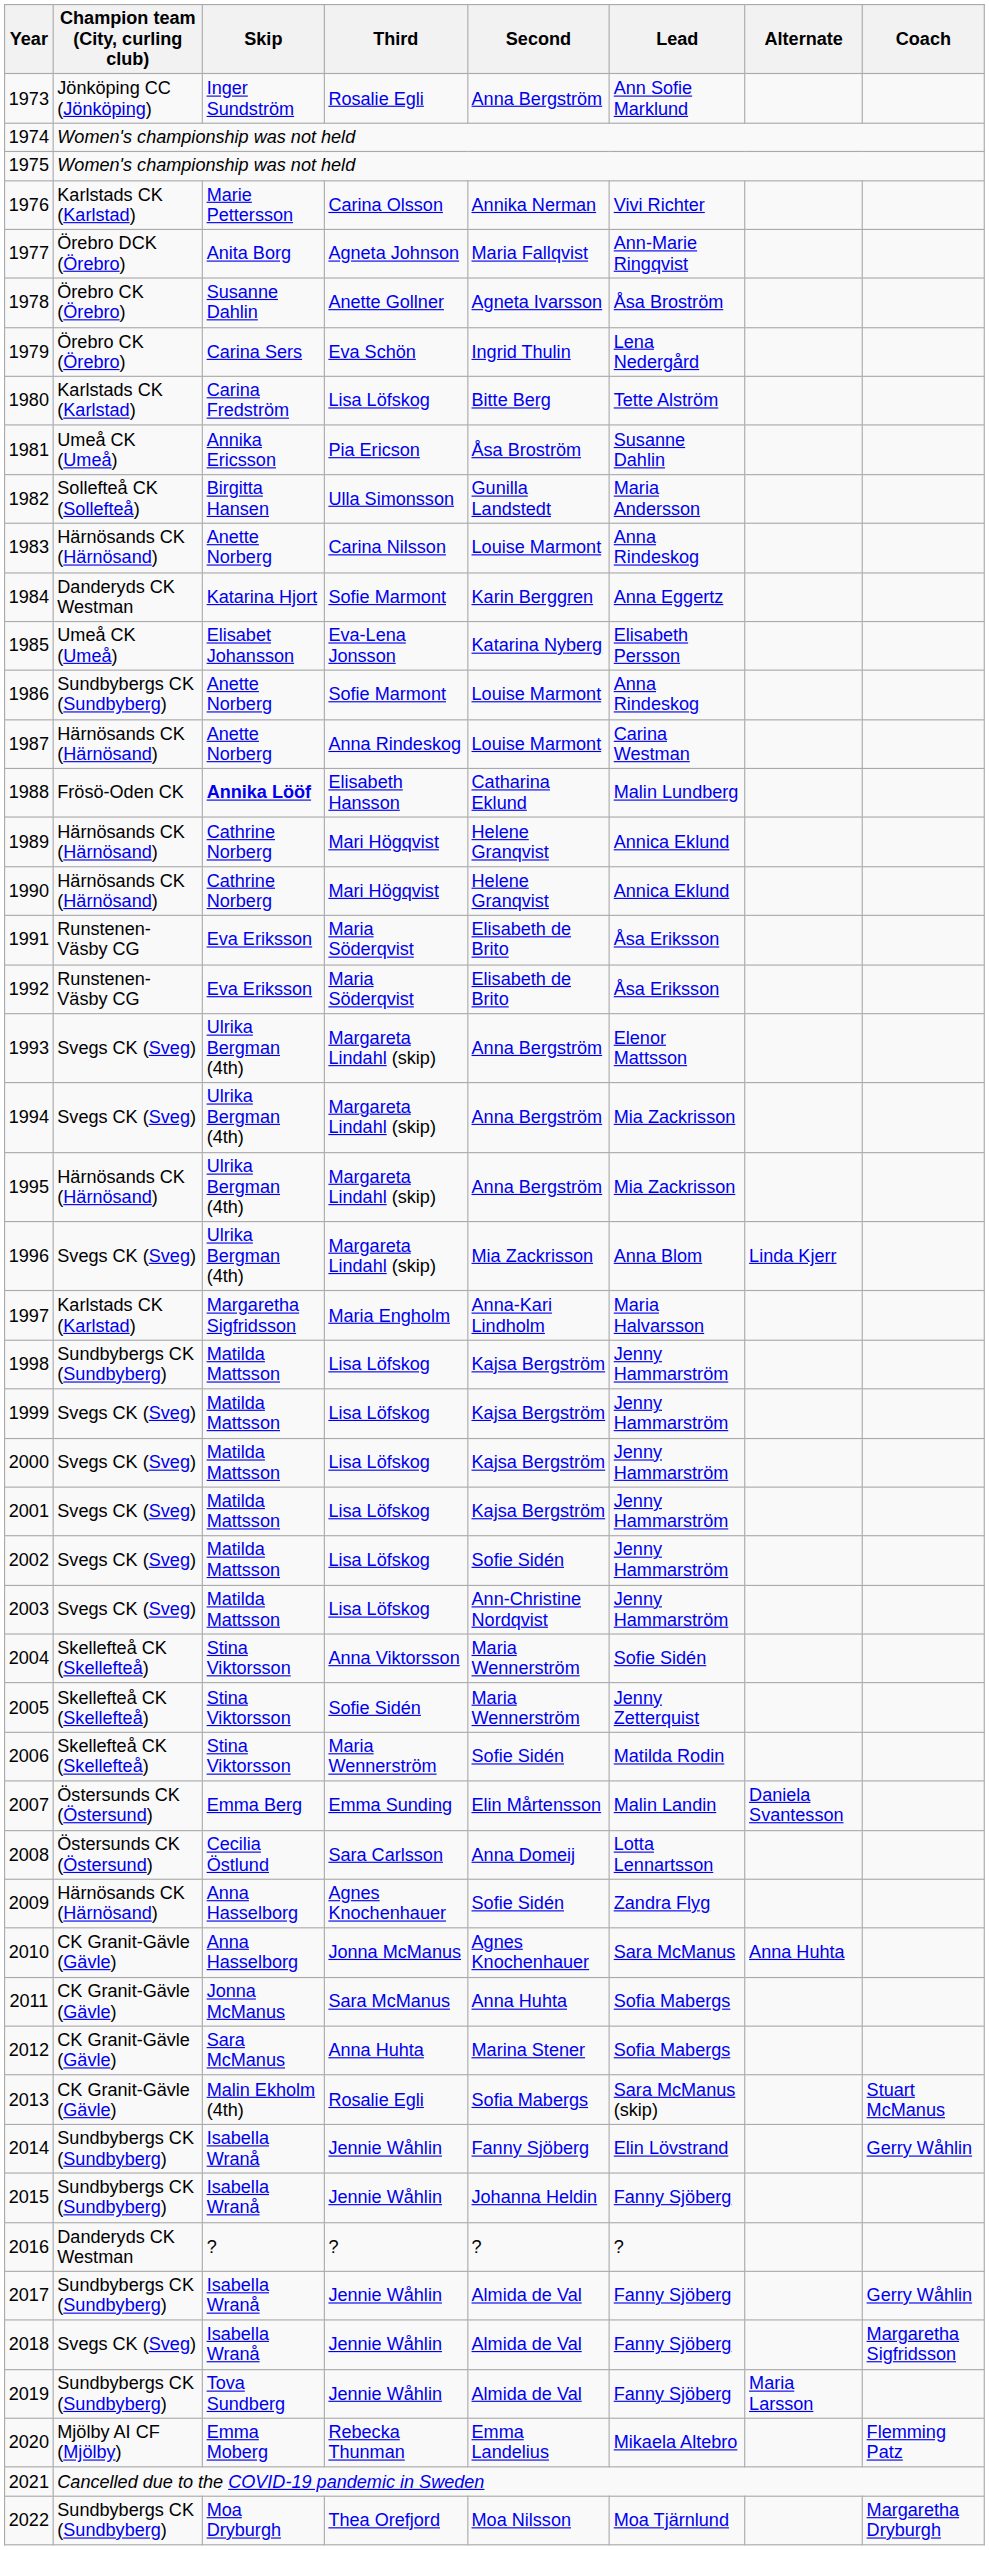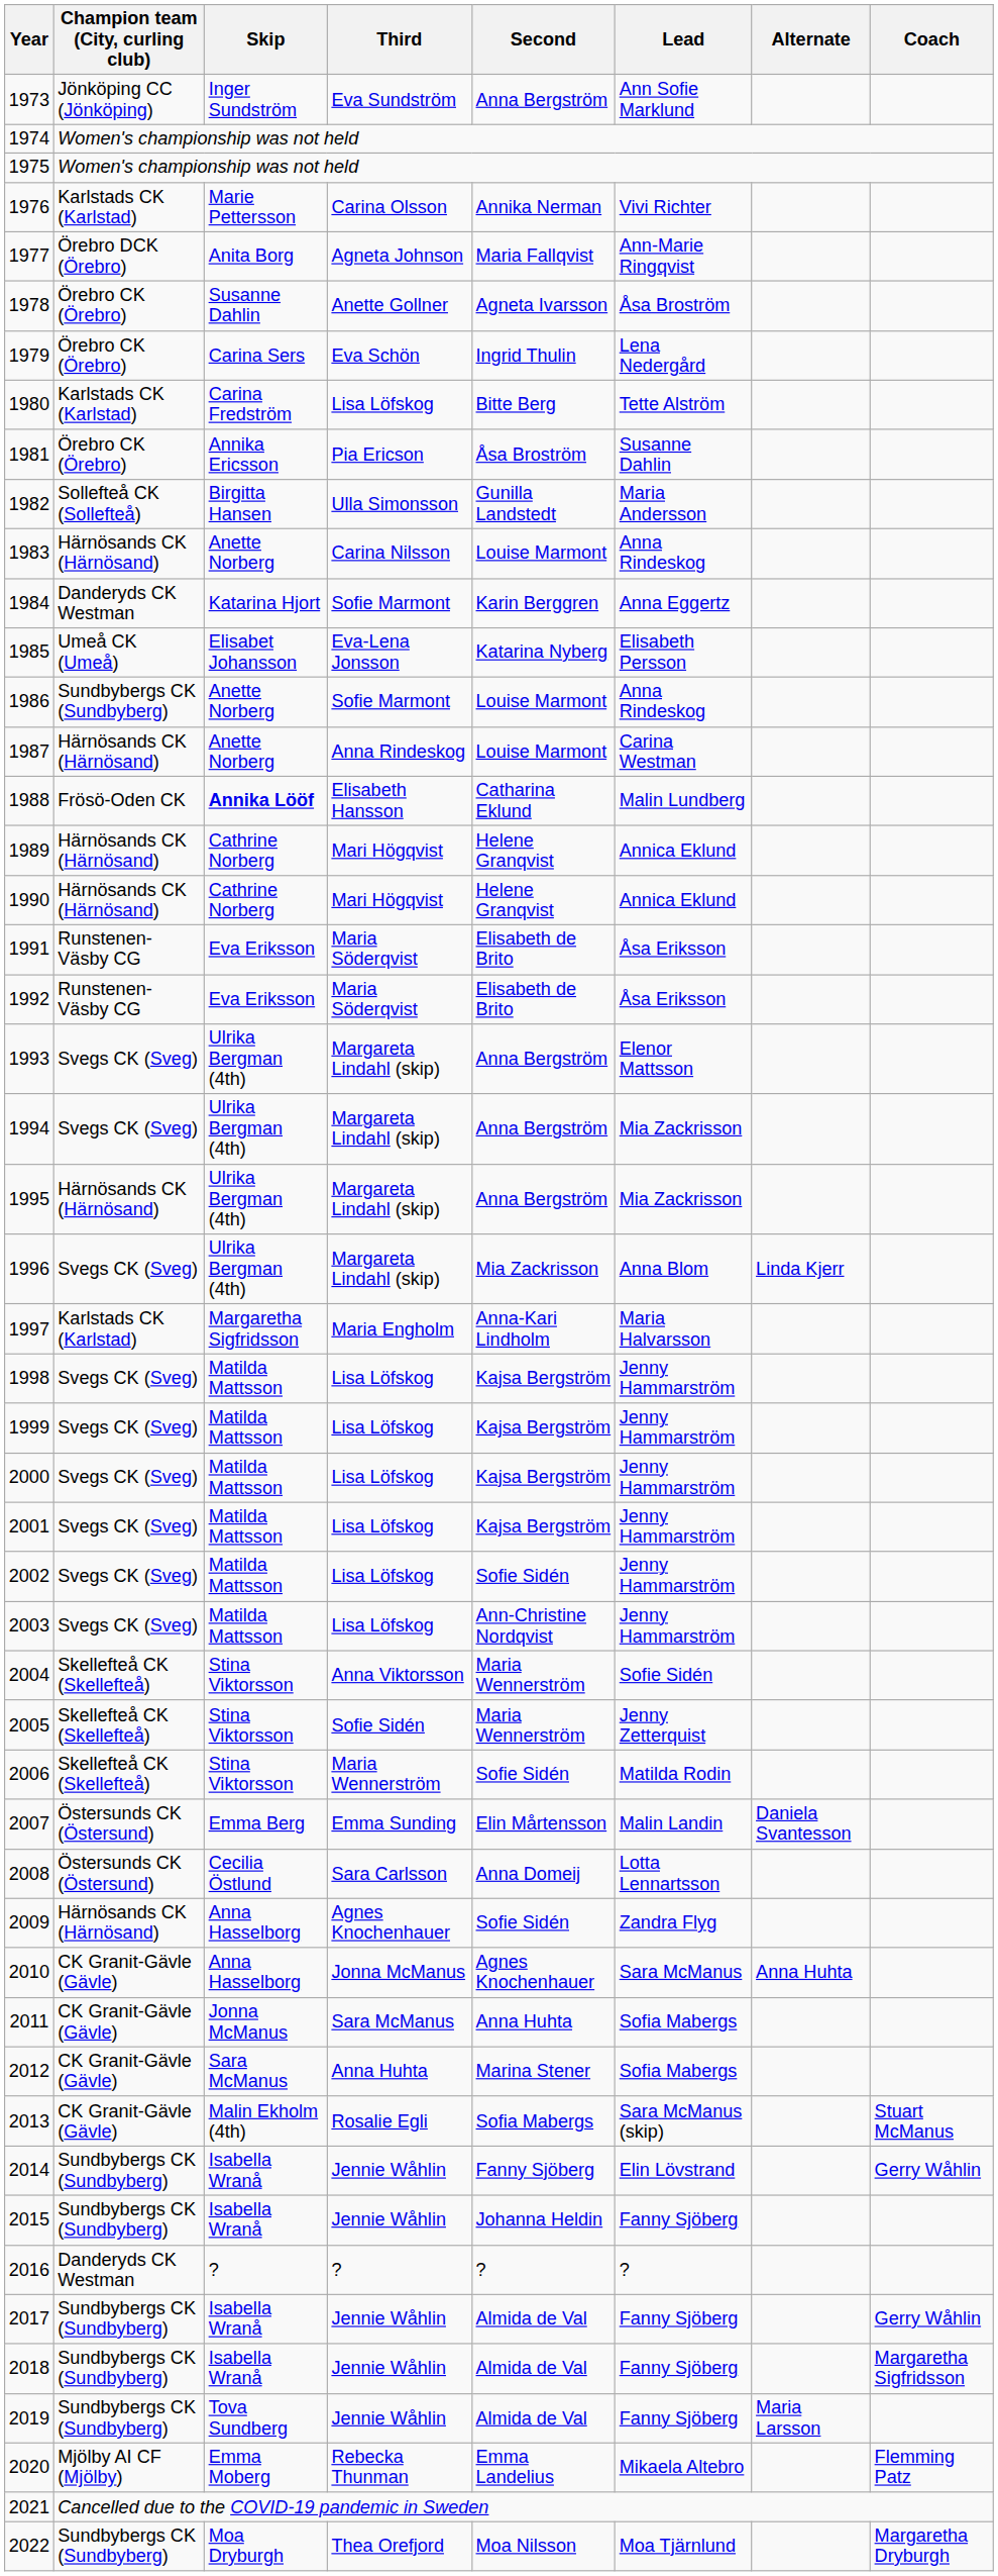1973 | Third: Rosalie Egli -> Eva Sundström
1981 | Champion team (City, curling club): Umeå CK (Umeå) -> Örebro CK (Örebro)
1998 | Champion team (City, curling club): Sundbybergs CK (Sundbyberg) -> Svegs CK (Sveg)
2018 | Champion team (City, curling club): Svegs CK (Sveg) -> Sundbybergs CK (Sundbyberg)
